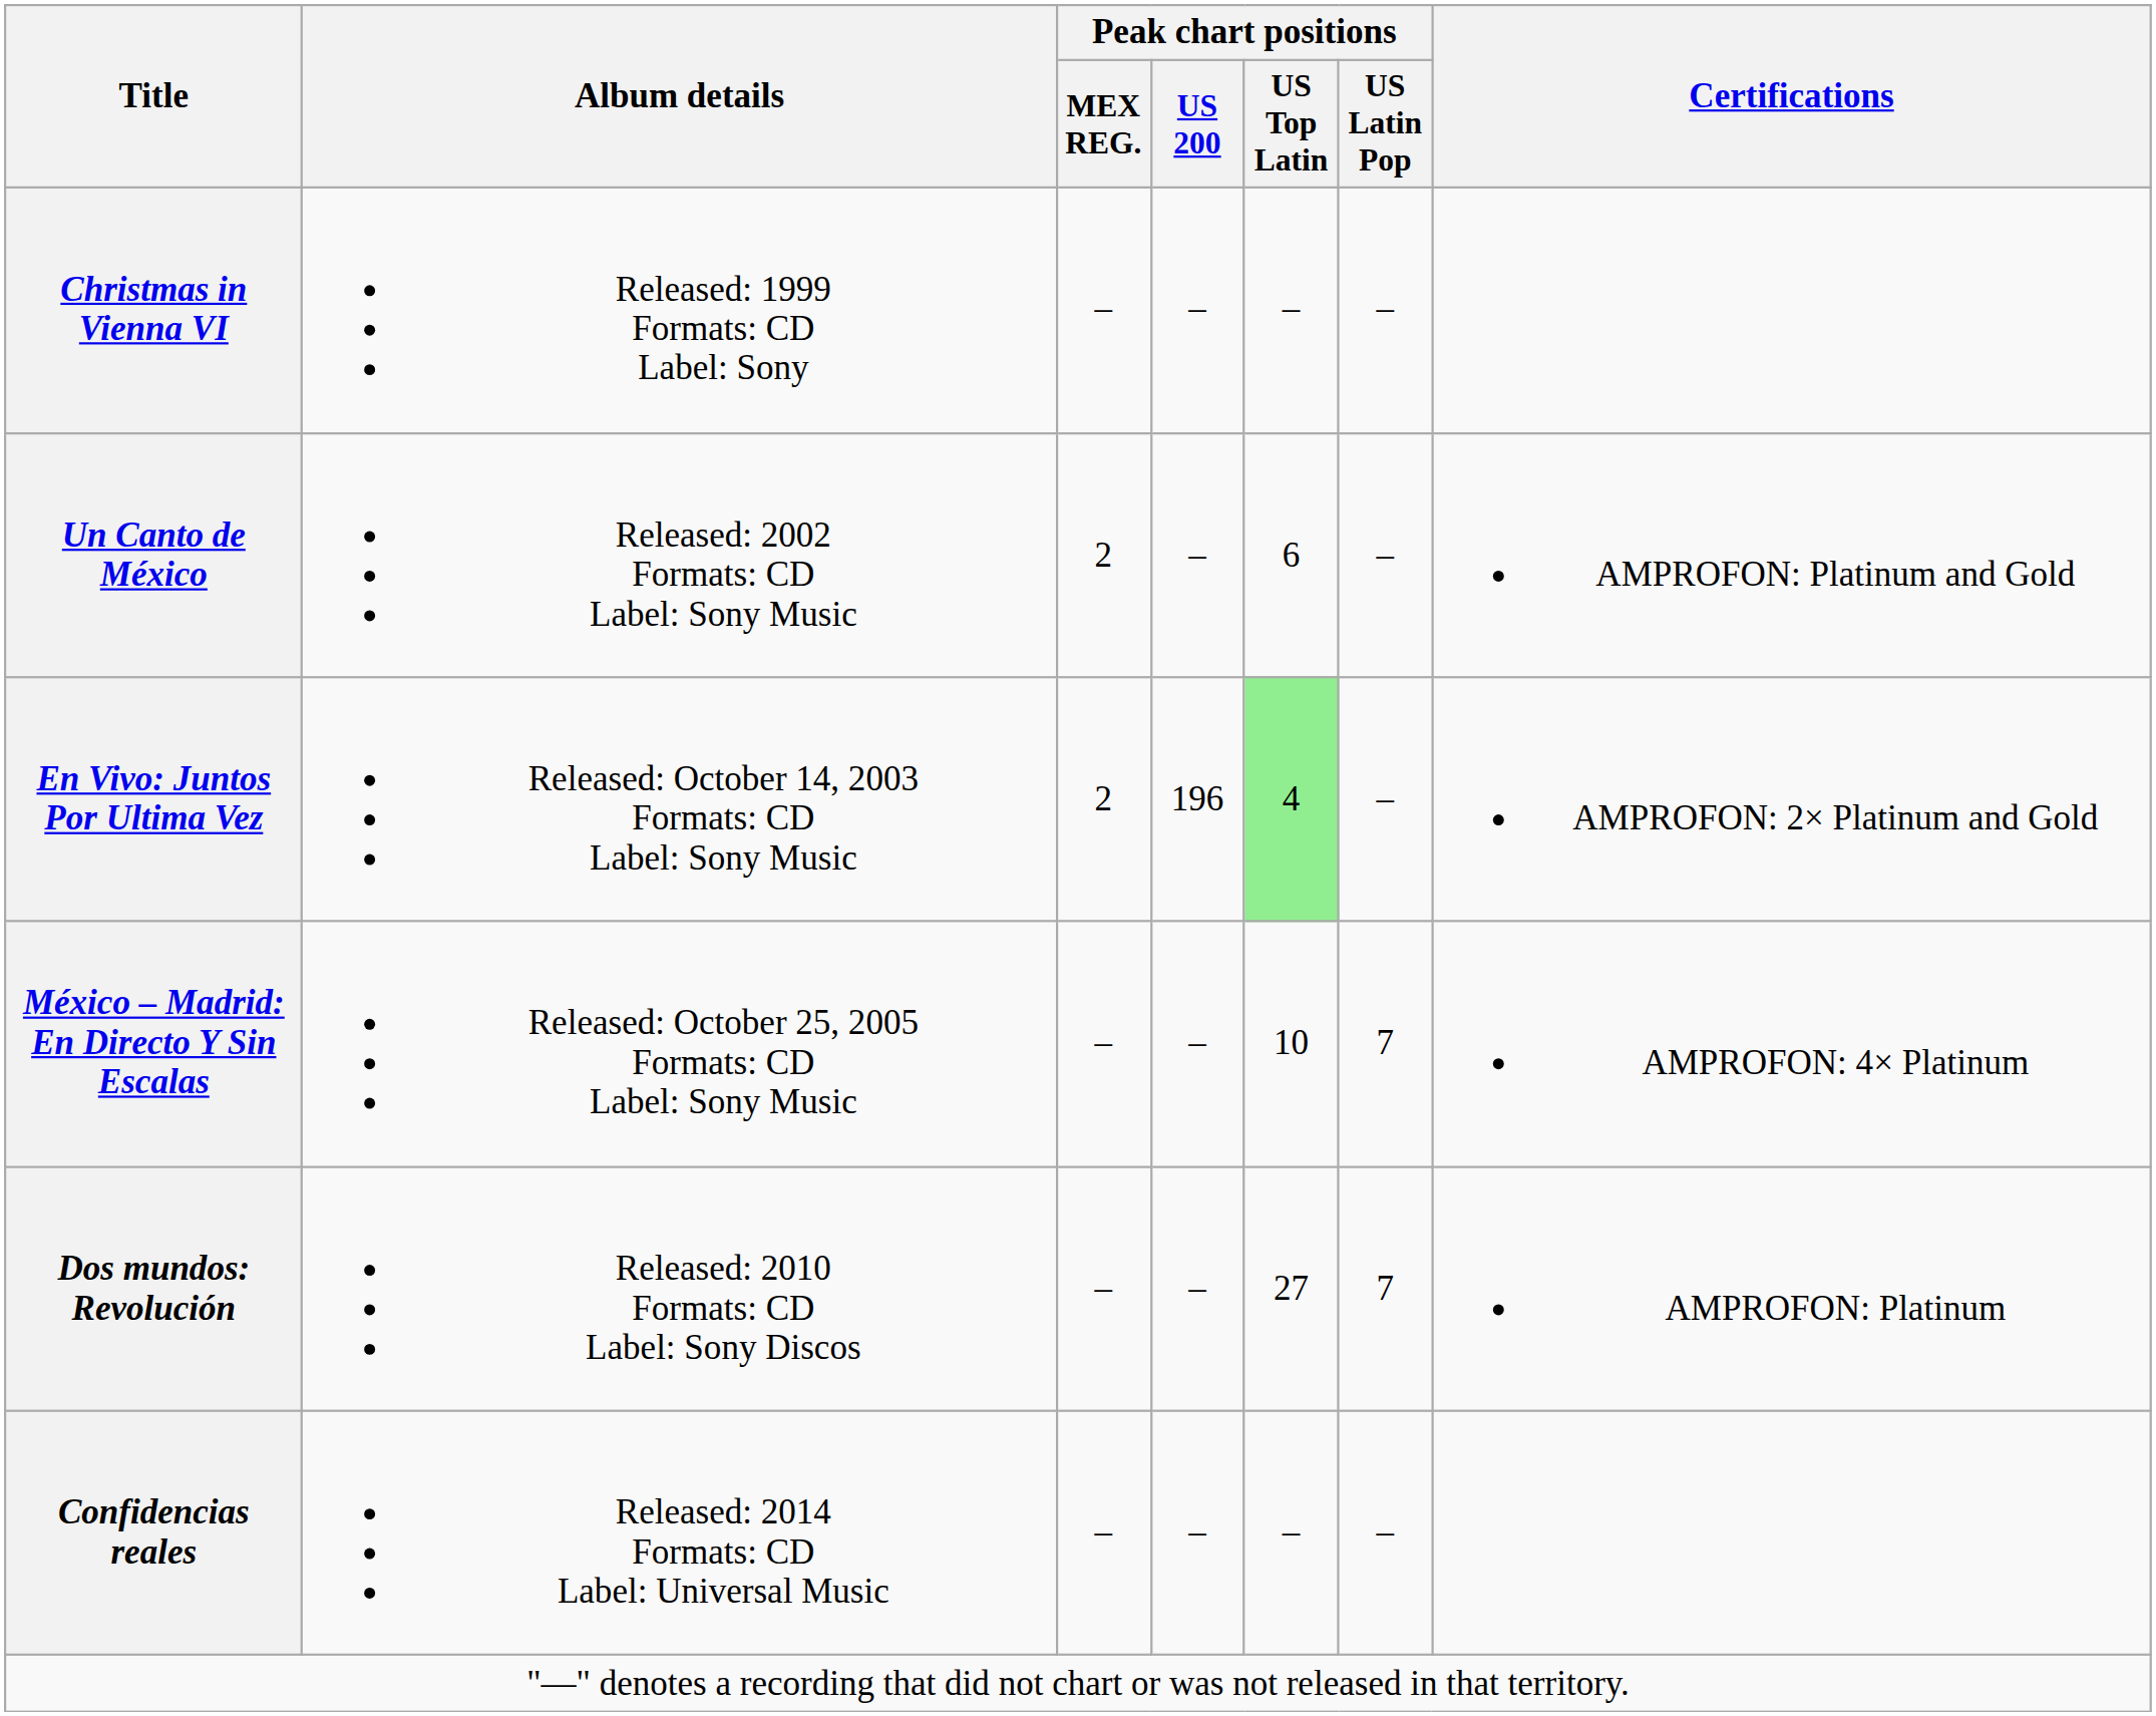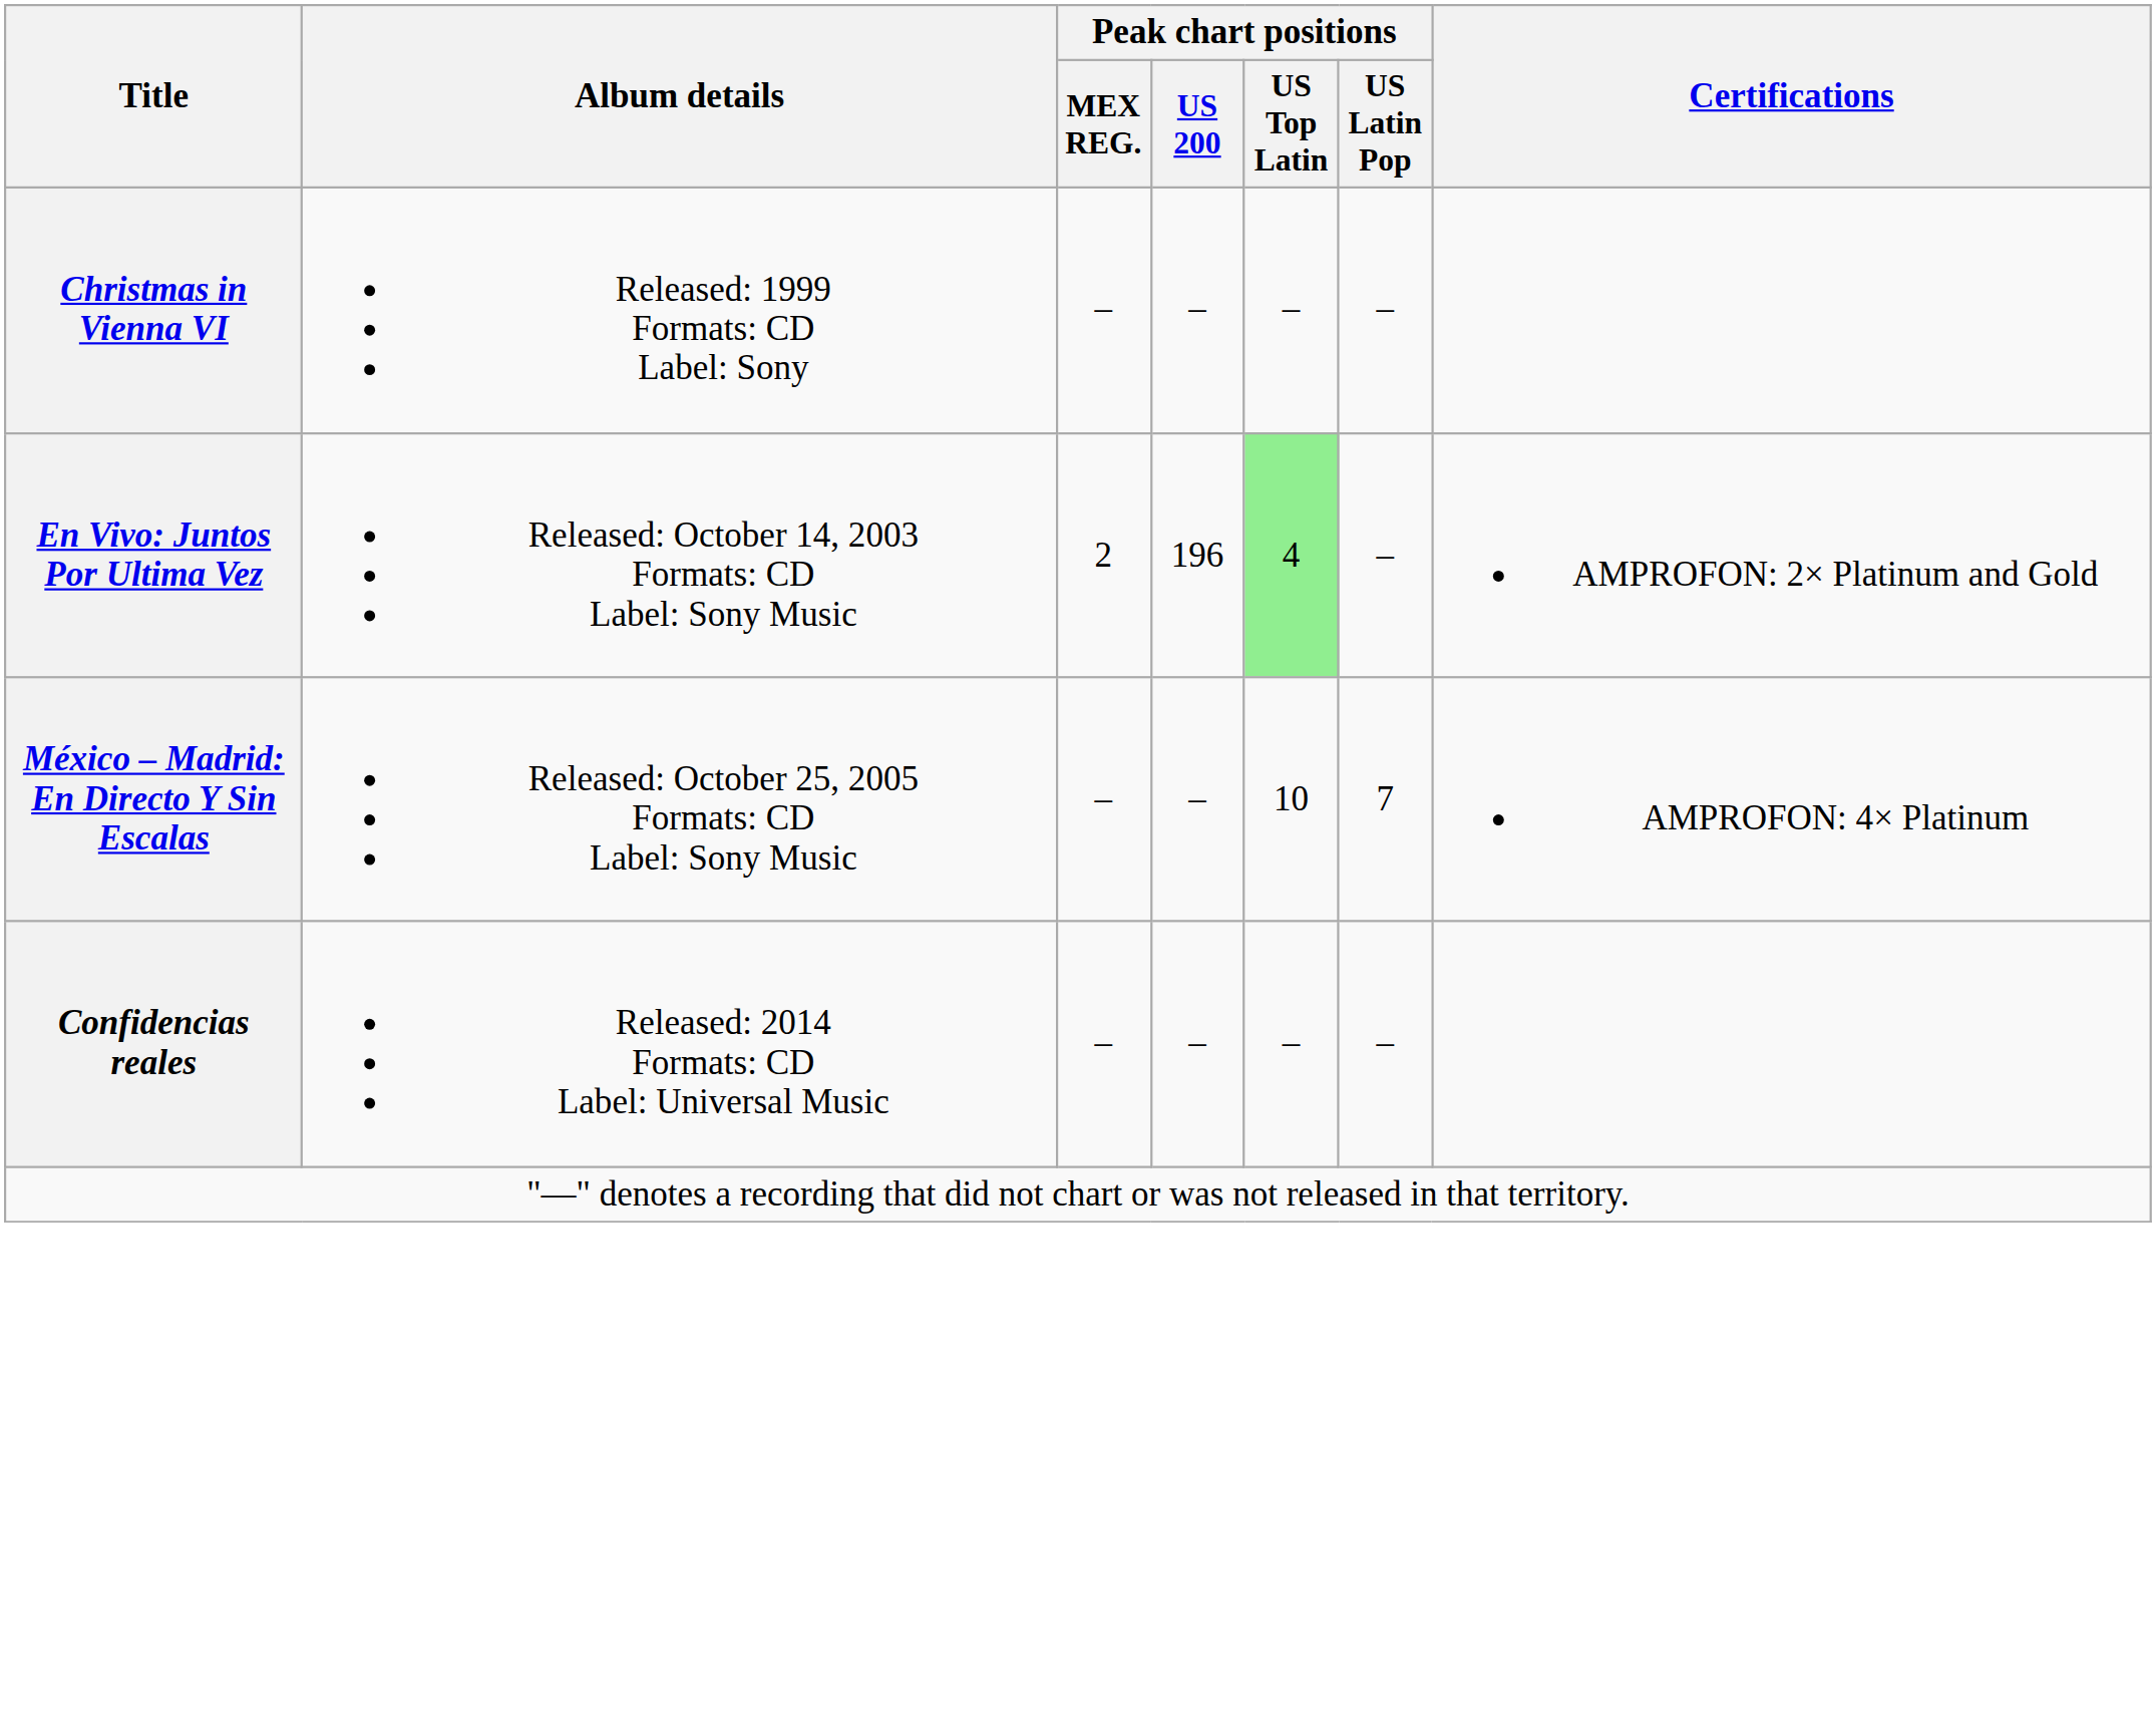- row: Un Canto de México | Released: 2002 Formats: CD Label: Sony Music | 2 | – | 6 | – | AMPROFON: Platinum and Gold
- row: Dos mundos: Revolución | Released: 2010 Formats: CD Label: Sony Discos | – | – | 27 | 7 | AMPROFON: Platinum
